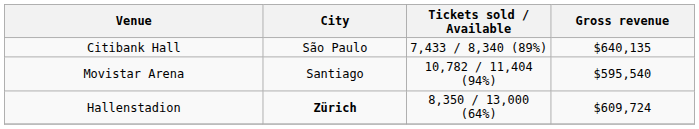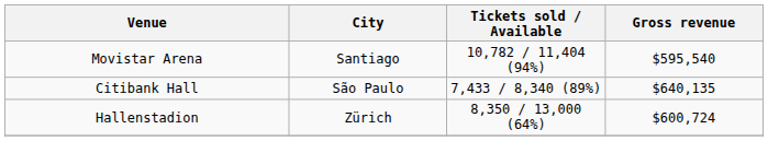rows swapped: Movistar Arena <-> Citibank Hall
Hallenstadion | City: bold -> normal
Hallenstadion | Gross revenue: $609,724 -> $600,724
